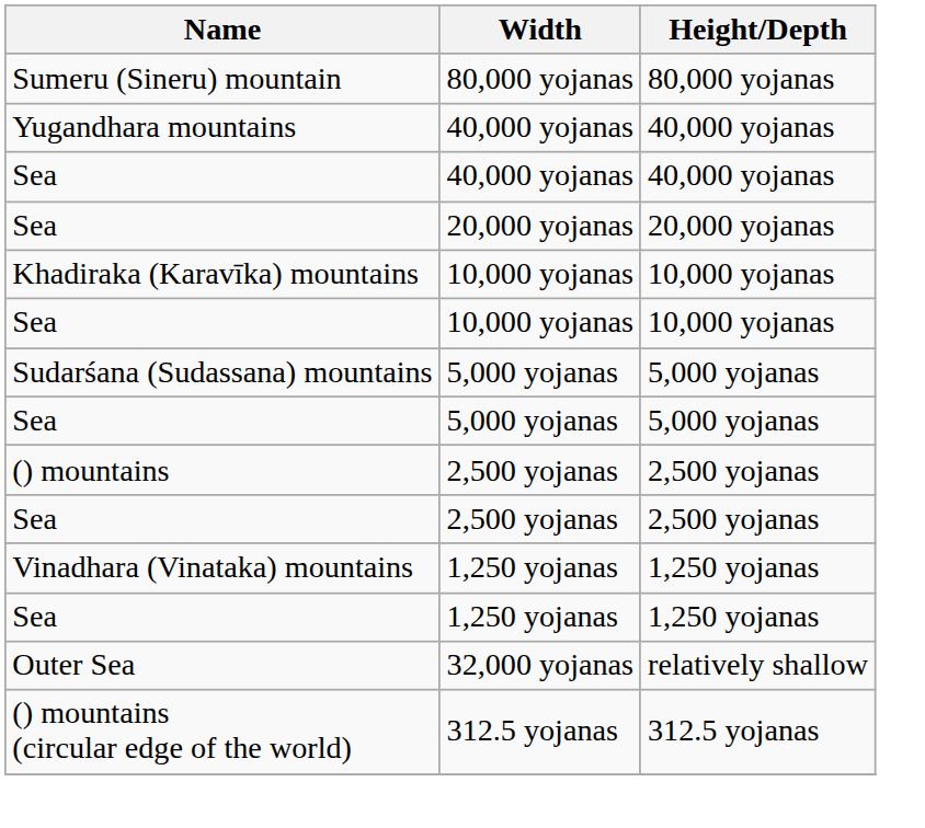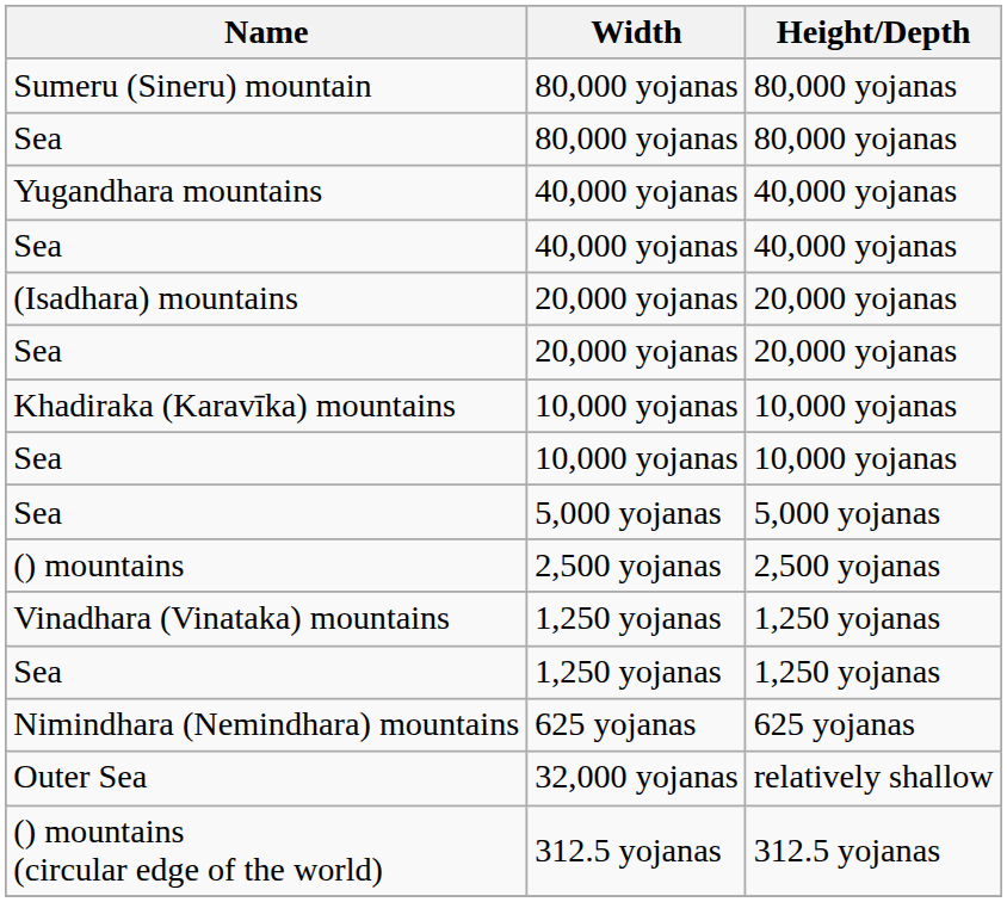+ row: Sea | 80,000 yojanas | 80,000 yojanas
+ row: (Isadhara) mountains | 20,000 yojanas | 20,000 yojanas
- row: Sudarśana (Sudassana) mountains | 5,000 yojanas | 5,000 yojanas
- row: Sea | 2,500 yojanas | 2,500 yojanas
+ row: Nimindhara (Nemindhara) mountains | 625 yojanas | 625 yojanas
